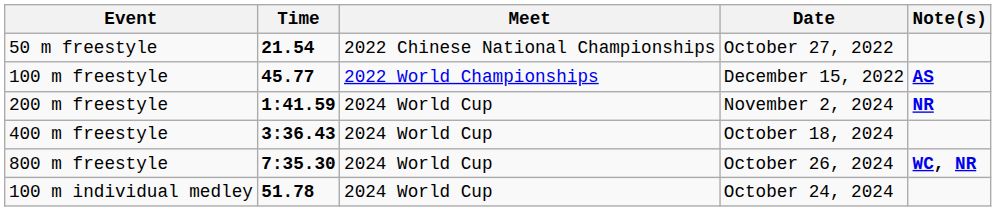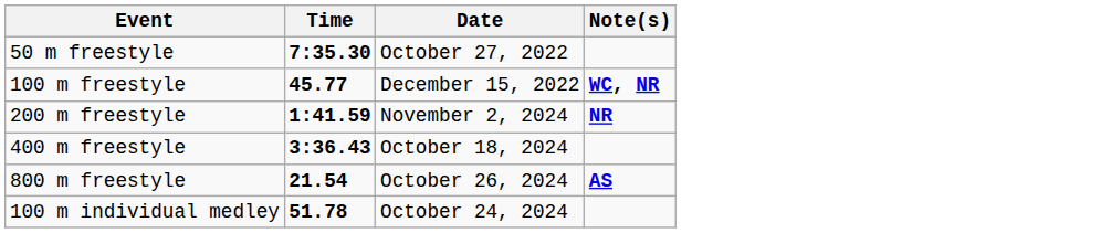- column: Meet | 2022 Chinese National Championships | 2022 World Championships | 2024 World Cup | 2024 World Cup | 2024 World Cup | 2024 World Cup
50 m freestyle | Time: 21.54 -> 7:35.30
100 m freestyle | Note(s): AS -> WC, NR
800 m freestyle | Time: 7:35.30 -> 21.54
800 m freestyle | Note(s): WC, NR -> AS
